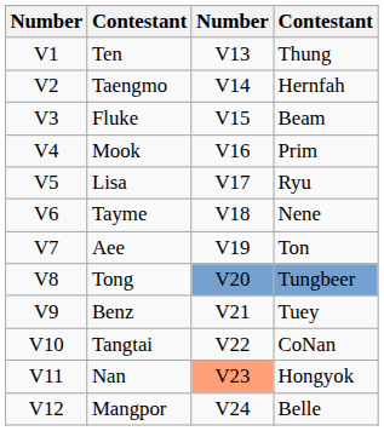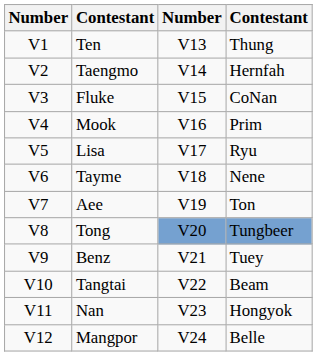Fluke | column 4: Beam -> CoNan
Tangtai | column 4: CoNan -> Beam
Nan | column 3: lightsalmon background -> no background
